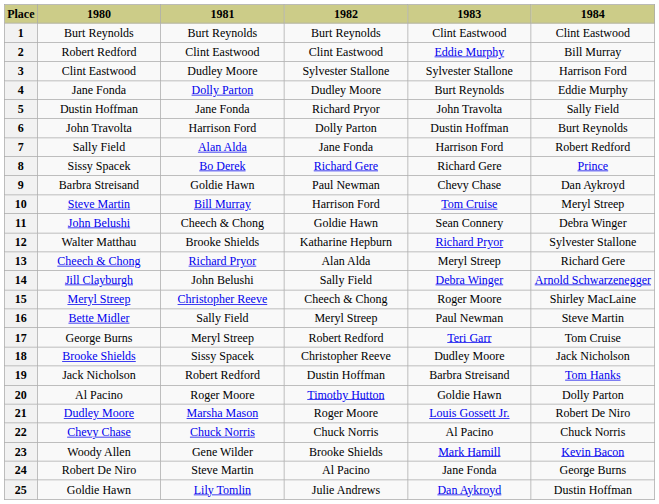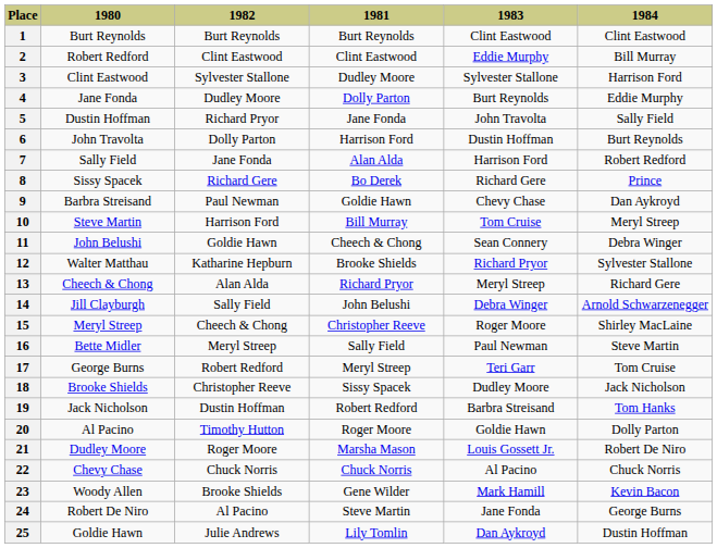columns swapped: 1981 <-> 1982
